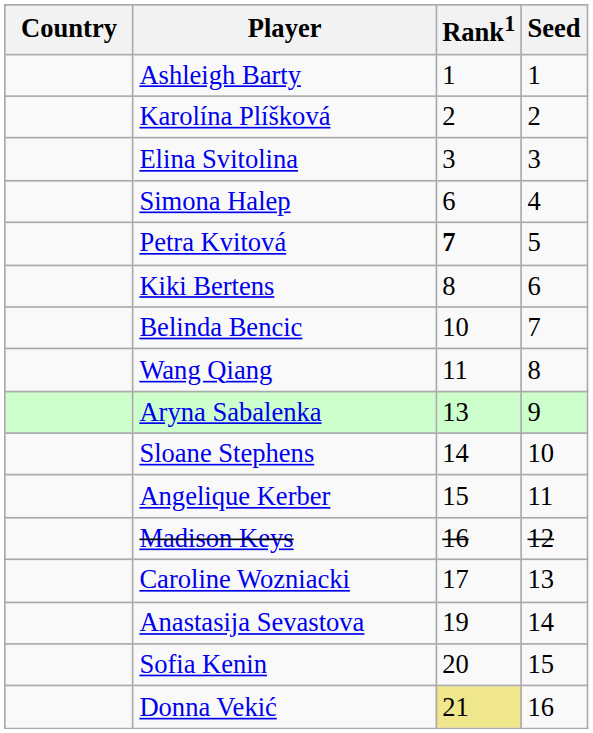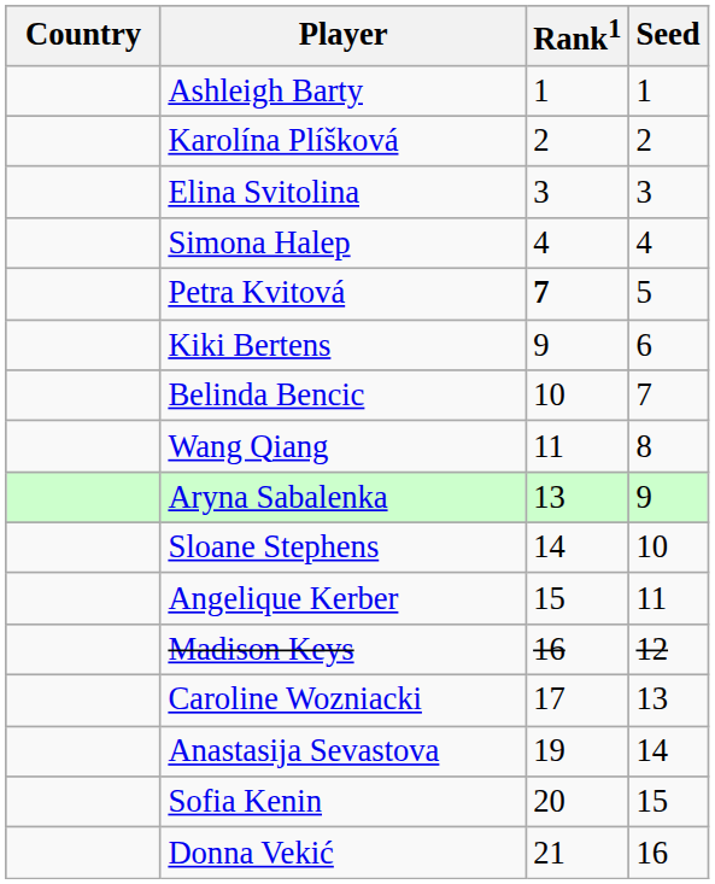Simona Halep | Rank1: 6 -> 4
Kiki Bertens | Rank1: 8 -> 9
Donna Vekić | Rank1: khaki background -> no background
